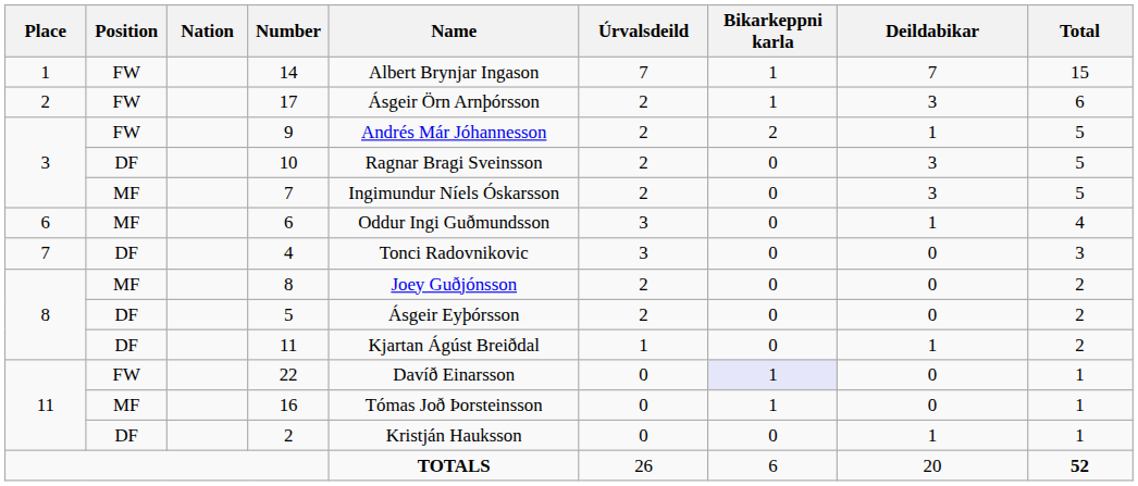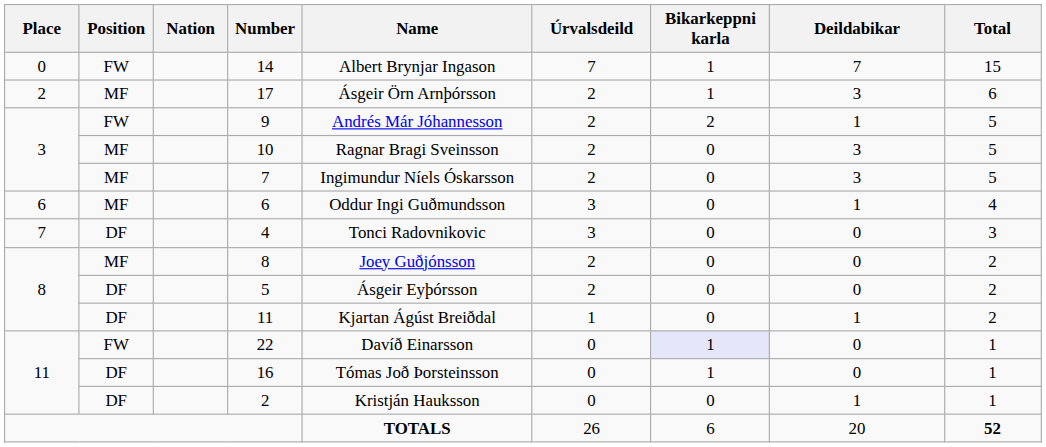14 | Place: 1 -> 0
17 | Position: FW -> MF
10 | Position: DF -> MF
16 | Position: MF -> DF
